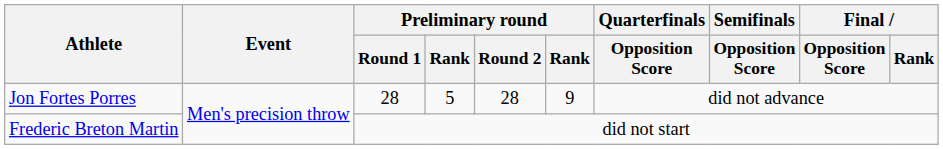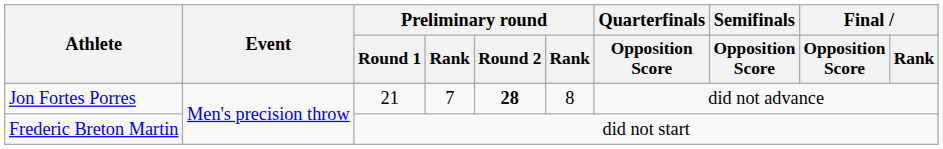Jon Fortes Porres | Preliminary round / Round 1: 28 -> 21
Jon Fortes Porres | column 4: 5 -> 7
Jon Fortes Porres | Preliminary round / Round 2: normal -> bold
Jon Fortes Porres | column 6: 9 -> 8
